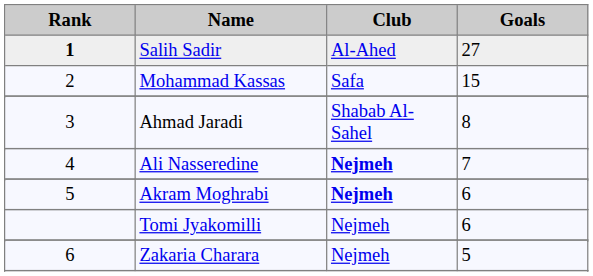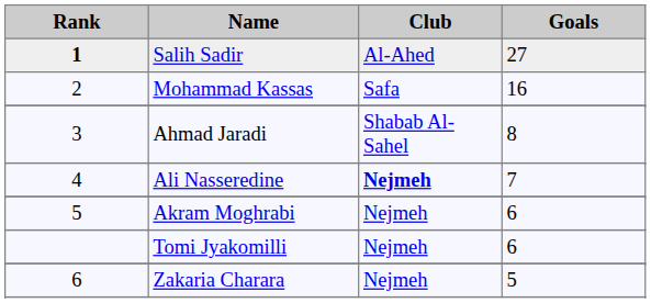Mohammad Kassas | Goals: 15 -> 16
Akram Moghrabi | Club: bold -> normal
